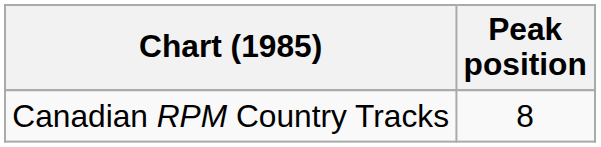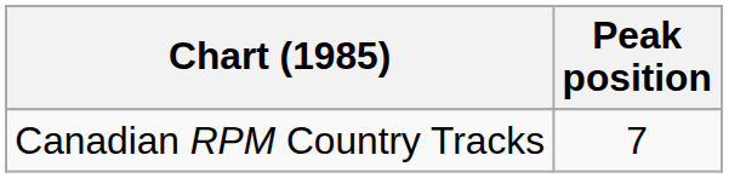Canadian RPM Country Tracks | Peak position: 8 -> 7
